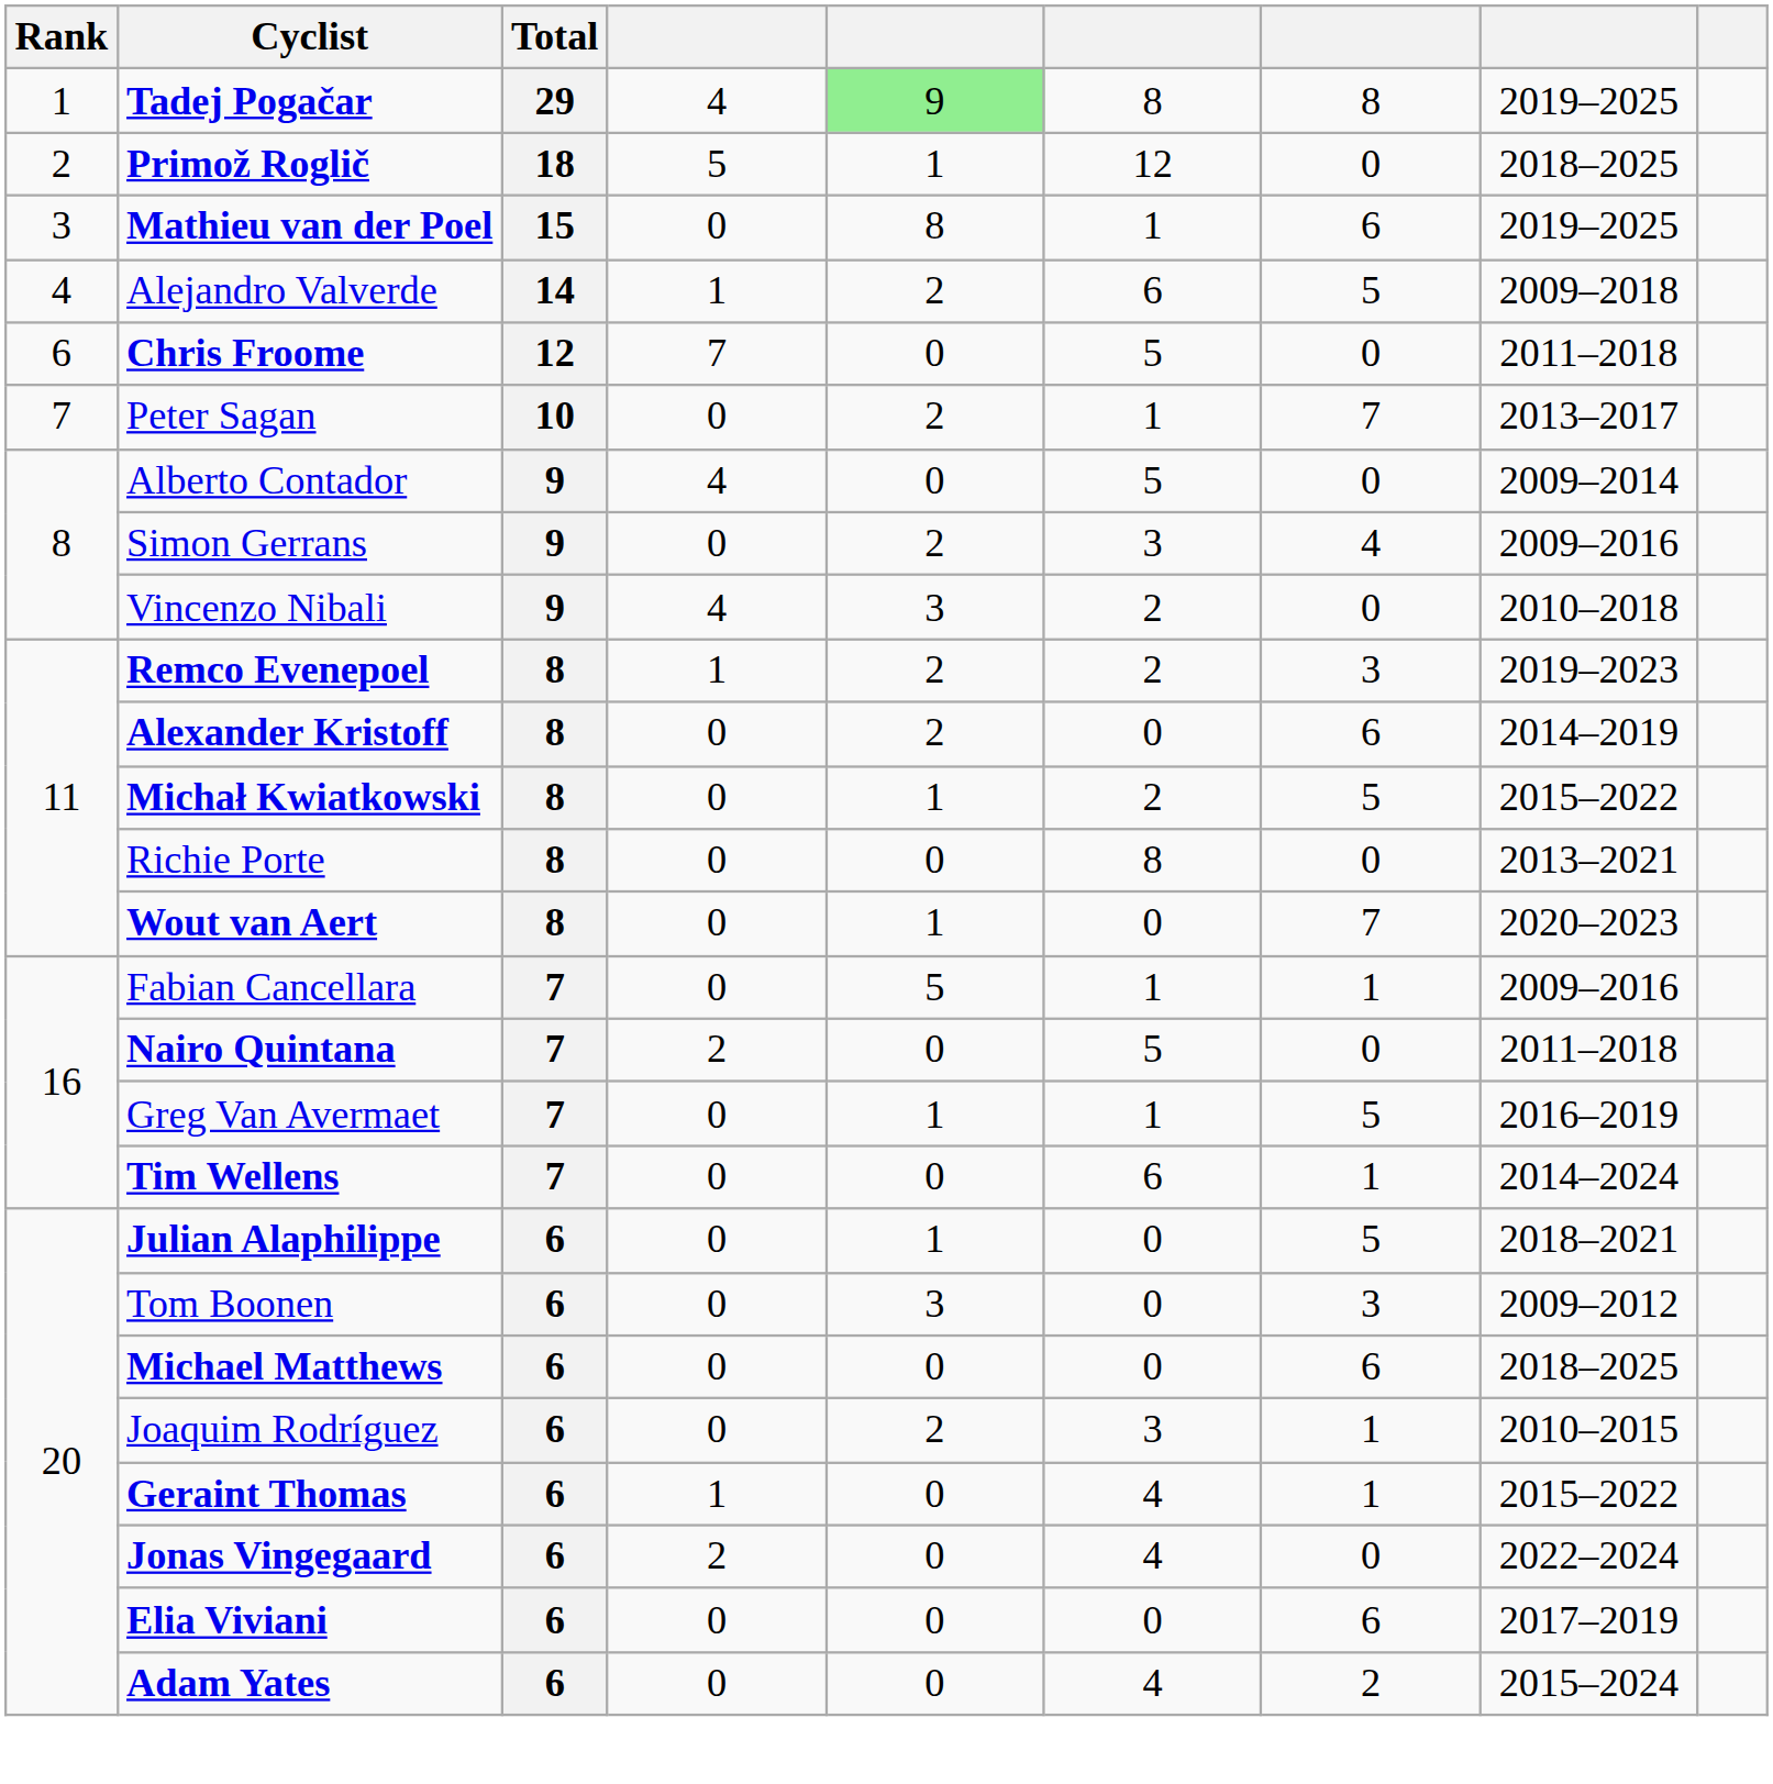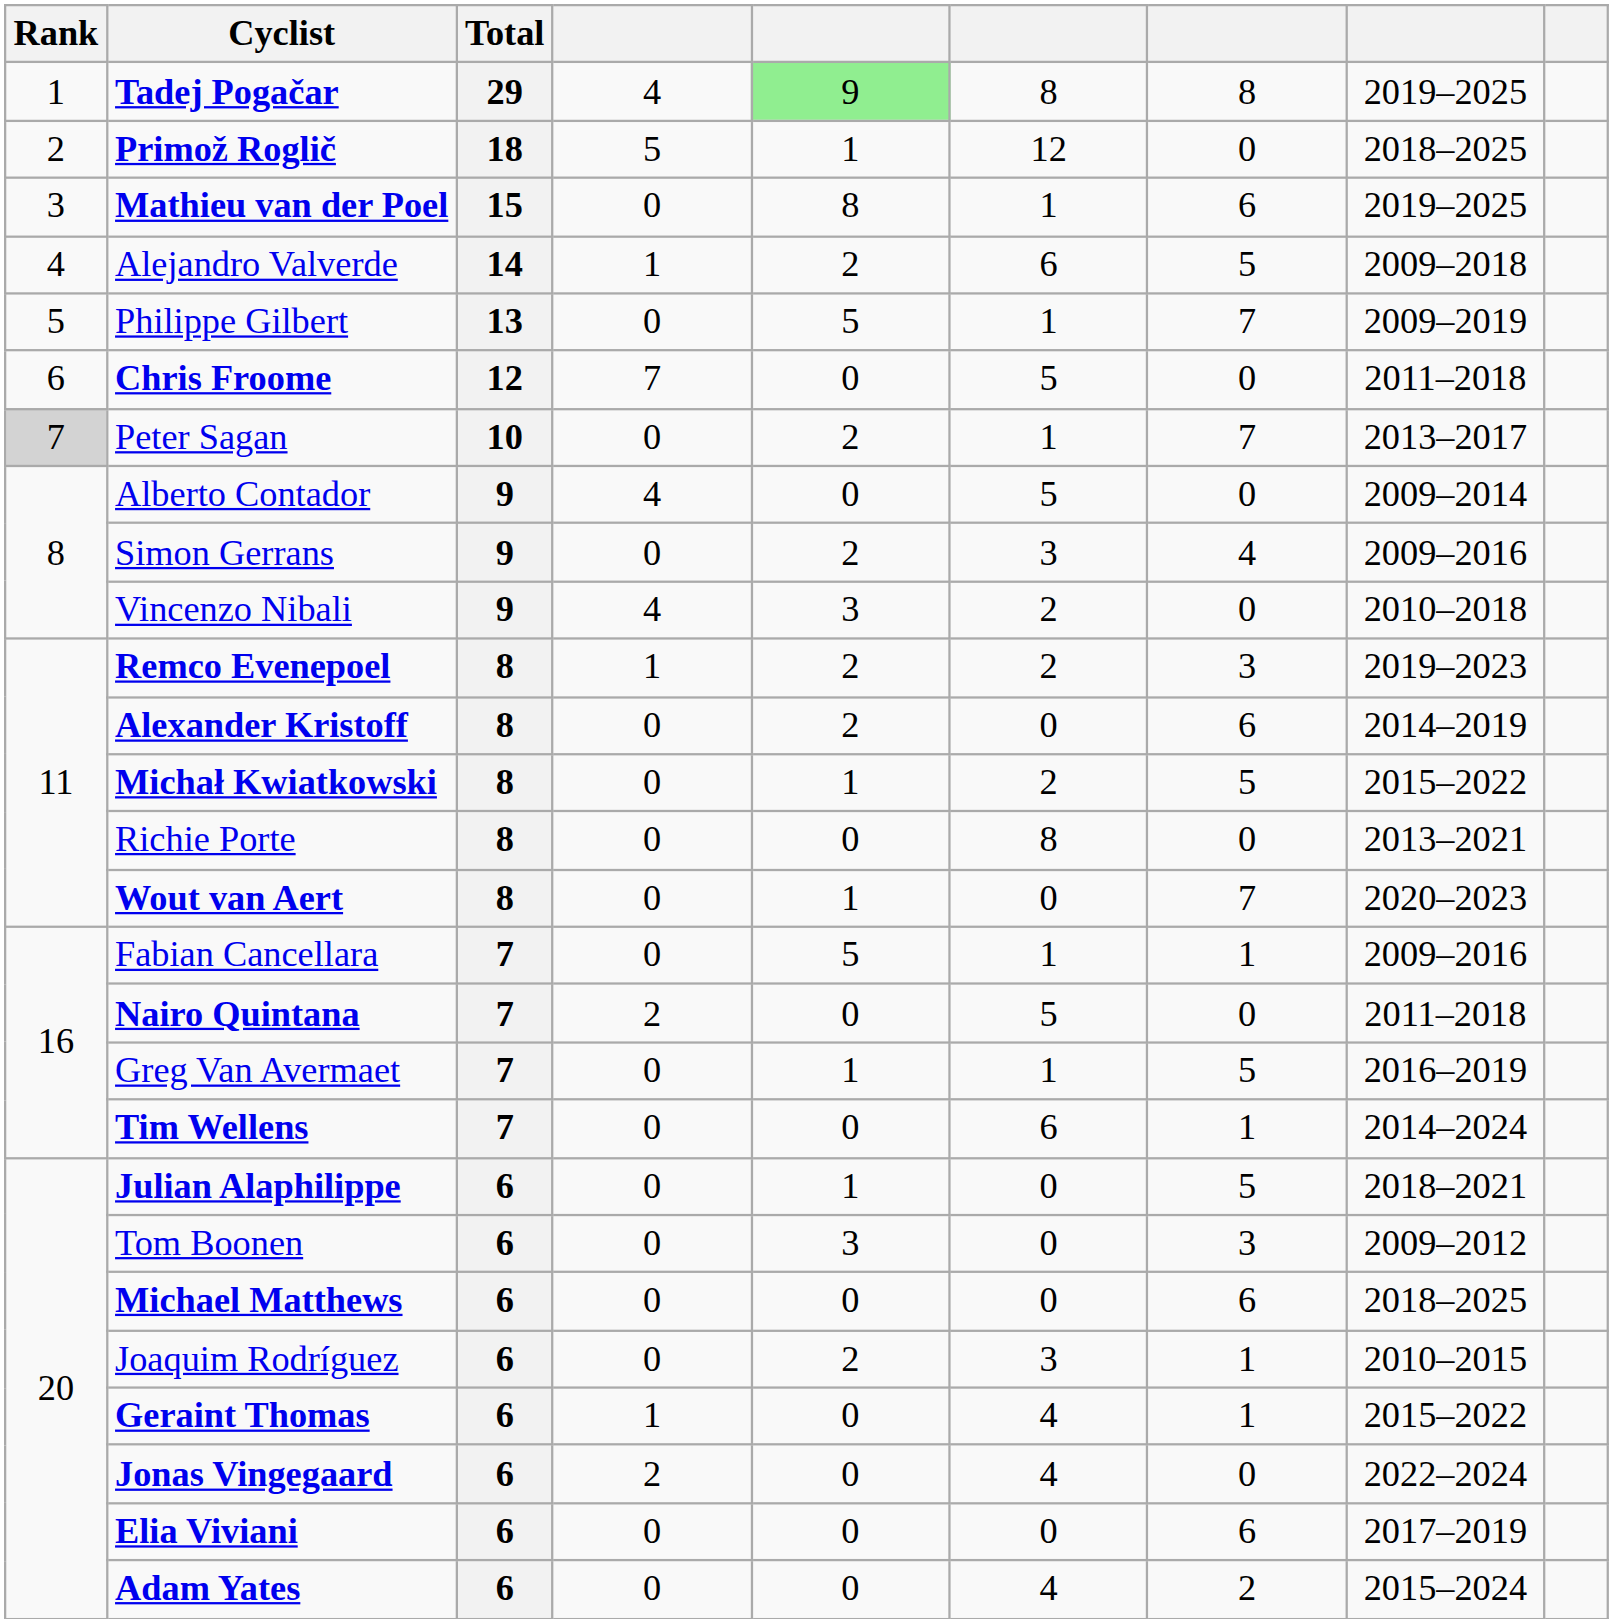+ row: 5 | Philippe Gilbert | 13 | 0 | 5 | 1 | 7 | 2009–2019
Peter Sagan | Rank: no background -> lightgrey background
